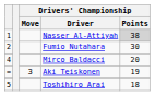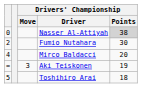Nasser Al-Attiyah | column 1: 1 -> 0
